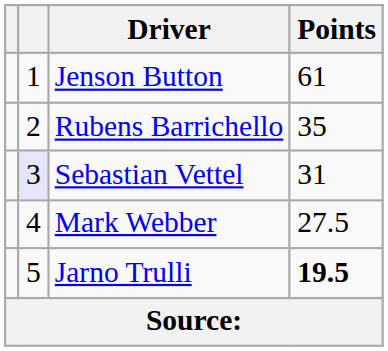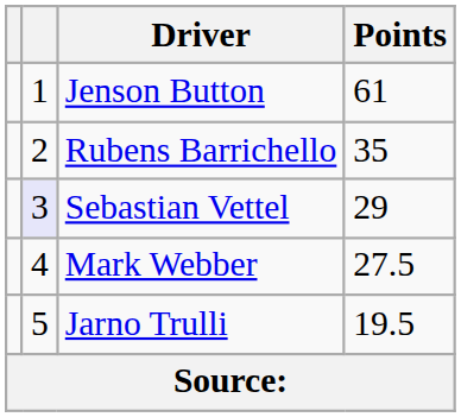Sebastian Vettel | Points: 31 -> 29
Jarno Trulli | Points: bold -> normal
